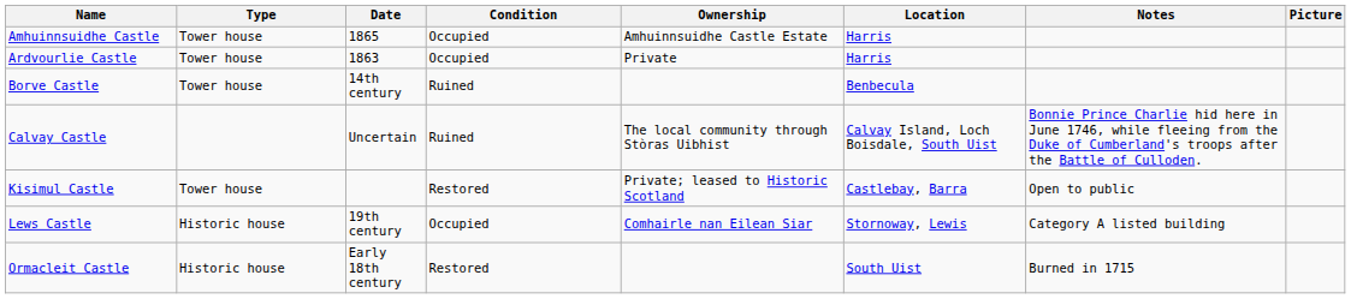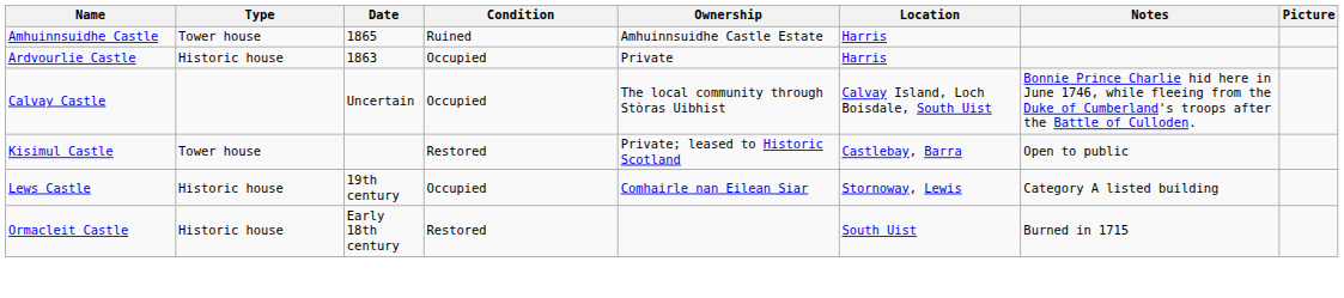Amhuinnsuidhe Castle | Condition: Occupied -> Ruined
Ardvourlie Castle | Type: Tower house -> Historic house
- row: Borve Castle | Tower house | 14th century | Ruined | Benbecula
Calvay Castle | Condition: Ruined -> Occupied
